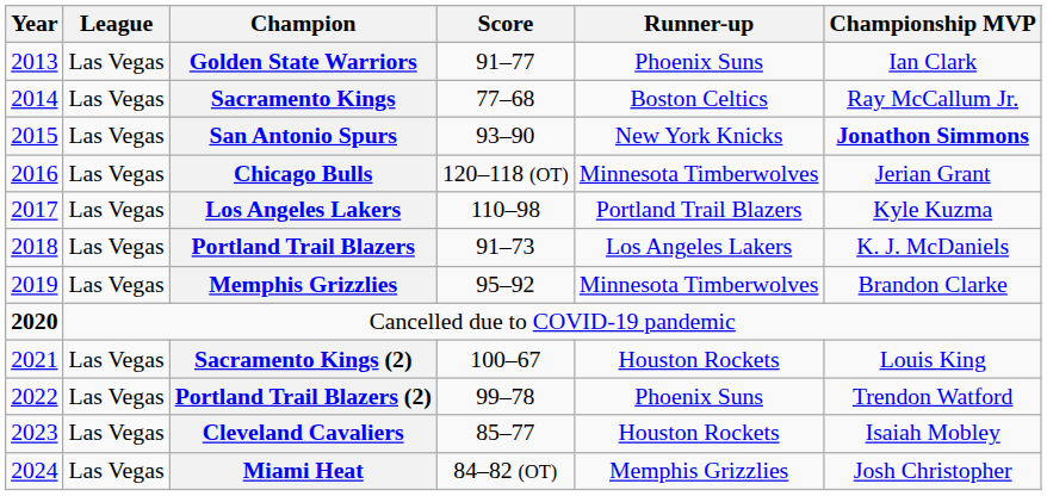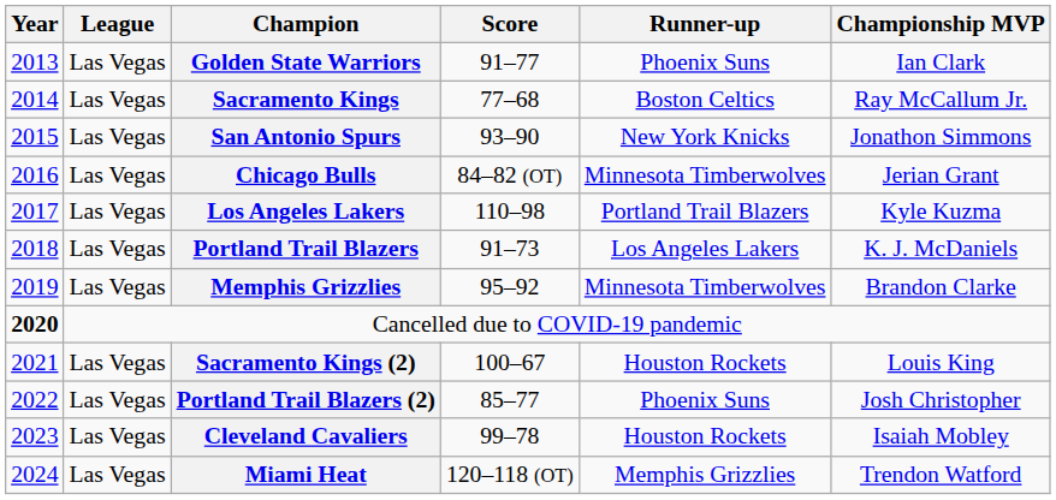San Antonio Spurs | Championship MVP: bold -> normal
Chicago Bulls | Score: 120–118 (OT) -> 84–82 (OT)
Portland Trail Blazers (2) | Score: 99–78 -> 85–77
Portland Trail Blazers (2) | Championship MVP: Trendon Watford -> Josh Christopher
Cleveland Cavaliers | Score: 85–77 -> 99–78
Miami Heat | Score: 84–82 (OT) -> 120–118 (OT)
Miami Heat | Championship MVP: Josh Christopher -> Trendon Watford
